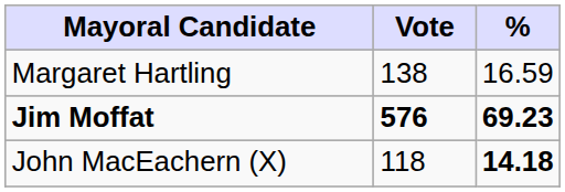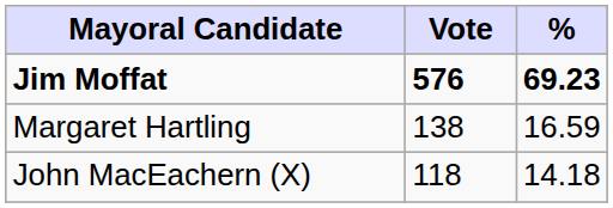rows swapped: Jim Moffat <-> Margaret Hartling
John MacEachern (X) | %: bold -> normal
